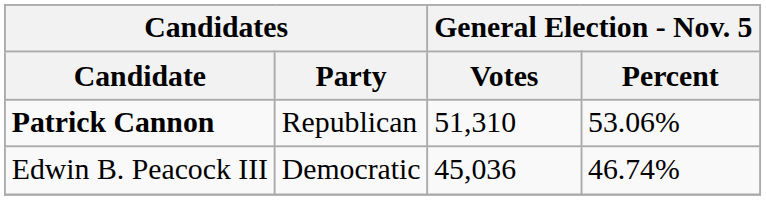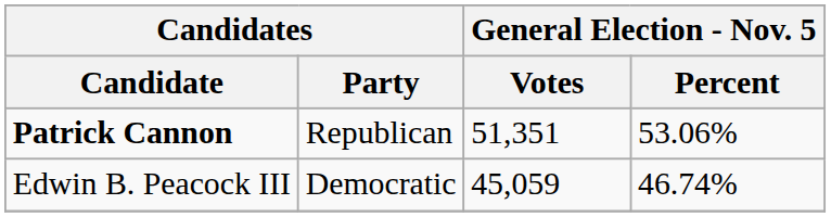Patrick Cannon | General Election - Nov. 5 / Votes: 51,310 -> 51,351
Edwin B. Peacock III | General Election - Nov. 5 / Votes: 45,036 -> 45,059
